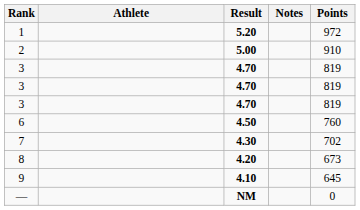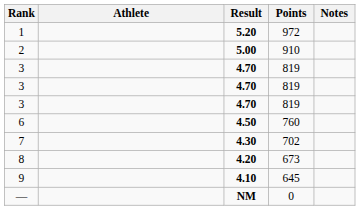columns swapped: Points <-> Notes
